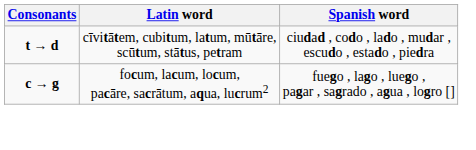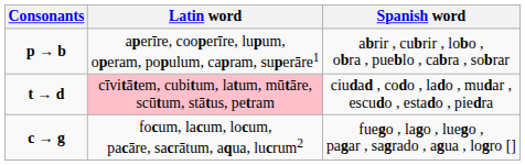+ row: p → b | aperīre, cooperīre, lupum, operam, populum, capram, superāre1 | abrir , cubrir , lobo , obra , pueblo , cabra , sobrar
t → d | Latin word: no background -> pink background
